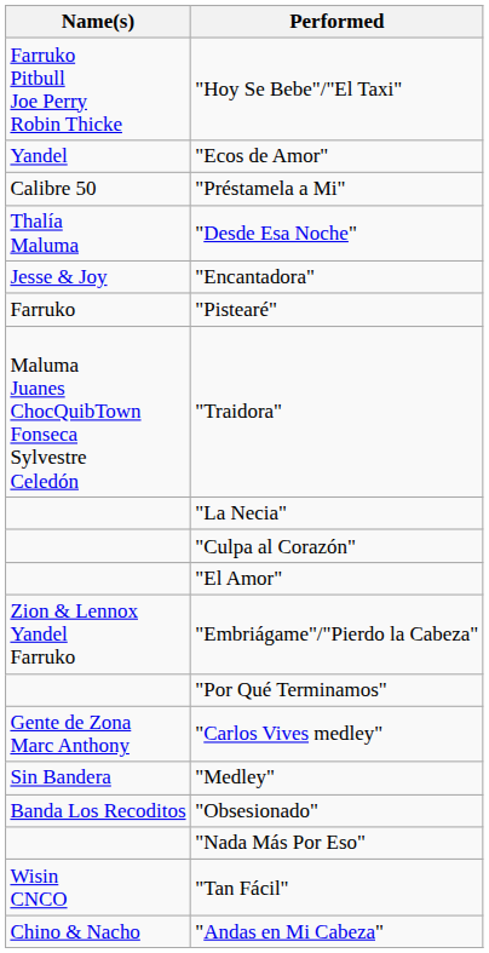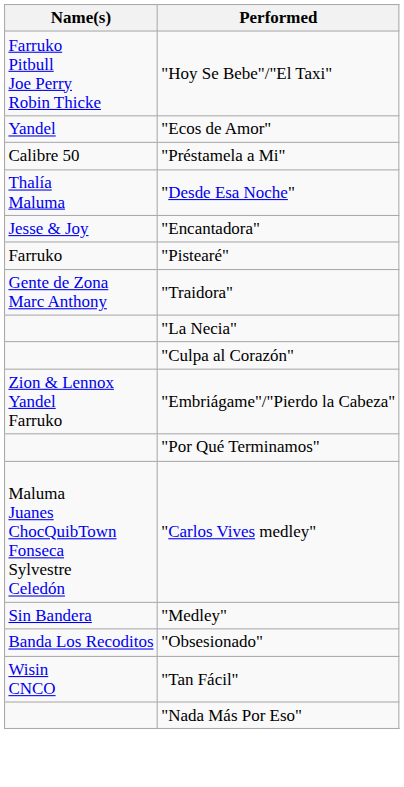"Traidora" | Name(s): Maluma Juanes ChocQuibTown Fonseca Sylvestre Celedón -> Gente de Zona Marc Anthony
- row: "El Amor"
"Carlos Vives medley" | Name(s): Gente de Zona Marc Anthony -> Maluma Juanes ChocQuibTown Fonseca Sylvestre Celedón
rows swapped: "Nada Más Por Eso" <-> "Tan Fácil"
- row: Chino & Nacho | "Andas en Mi Cabeza"
